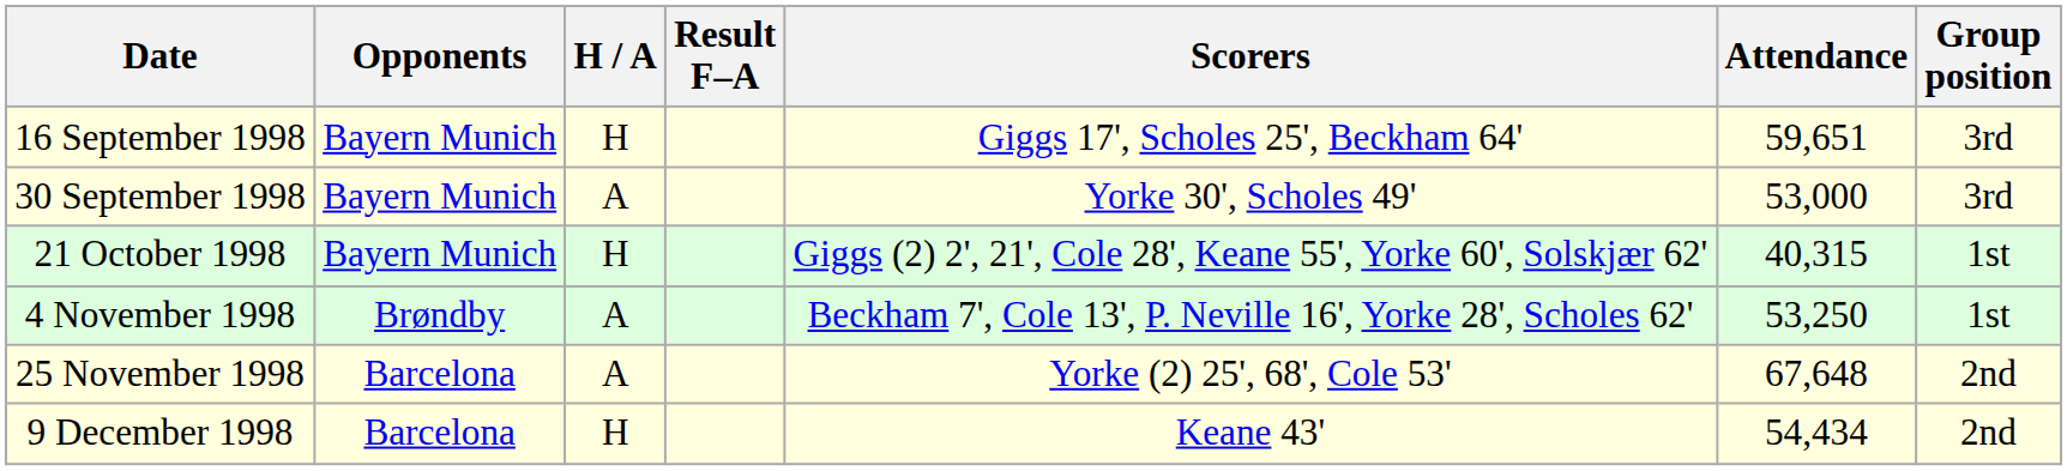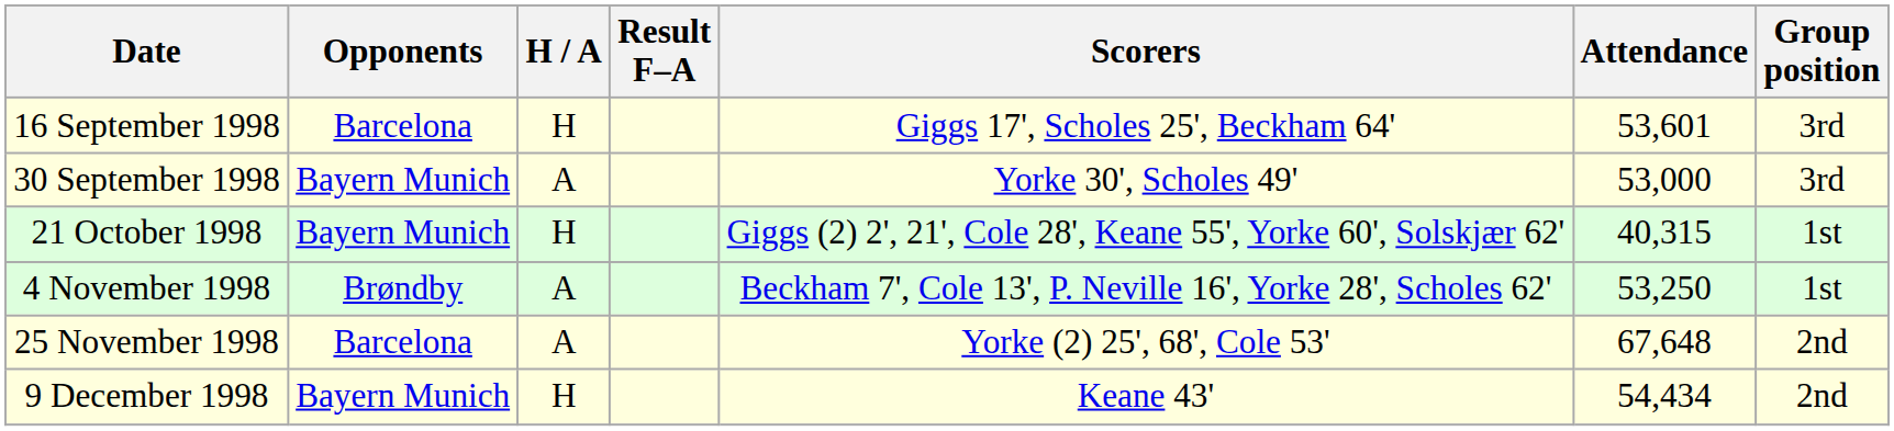16 September 1998 | Opponents: Bayern Munich -> Barcelona
16 September 1998 | Attendance: 59,651 -> 53,601
9 December 1998 | Opponents: Barcelona -> Bayern Munich
